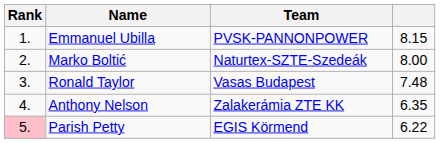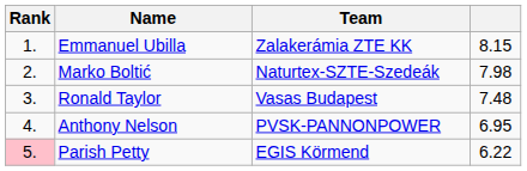Emmanuel Ubilla | Team: PVSK-PANNONPOWER -> Zalakerámia ZTE KK
Marko Boltić | column 4: 8.00 -> 7.98
Anthony Nelson | Team: Zalakerámia ZTE KK -> PVSK-PANNONPOWER
Anthony Nelson | column 4: 6.35 -> 6.95
